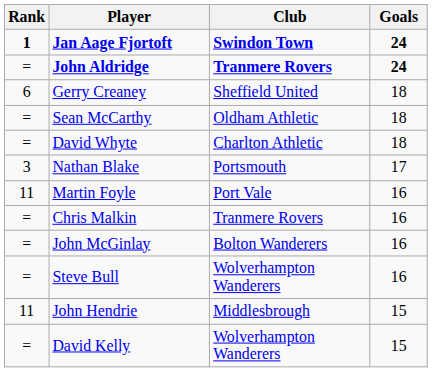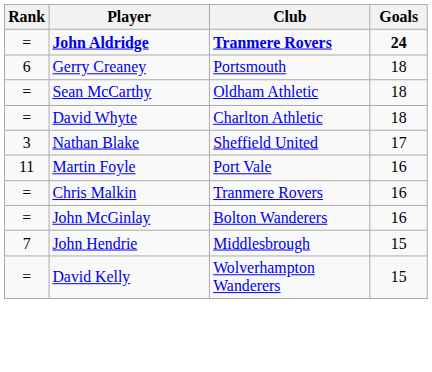- row: 1 | Jan Aage Fjortoft | Swindon Town | 24
Gerry Creaney | Club: Sheffield United -> Portsmouth
Nathan Blake | Club: Portsmouth -> Sheffield United
- row: = | Steve Bull | Wolverhampton Wanderers | 16
John Hendrie | Rank: 11 -> 7
